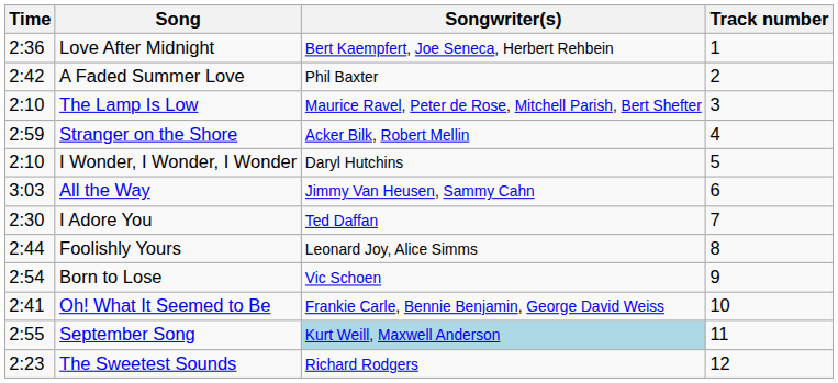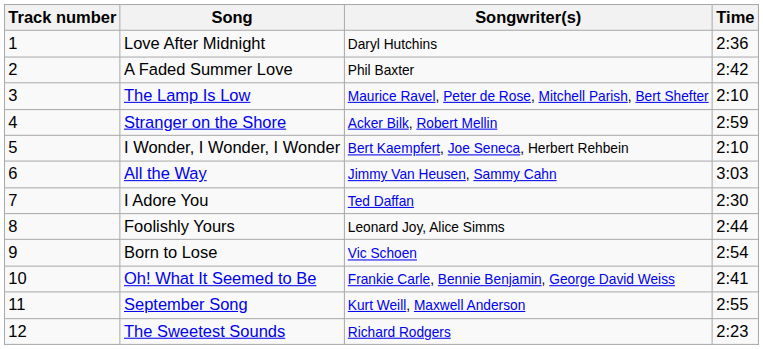columns swapped: Track number <-> Time
Love After Midnight | Songwriter(s): Bert Kaempfert, Joe Seneca, Herbert Rehbein -> Daryl Hutchins
I Wonder, I Wonder, I Wonder | Songwriter(s): Daryl Hutchins -> Bert Kaempfert, Joe Seneca, Herbert Rehbein
September Song | Songwriter(s): lightblue background -> no background
